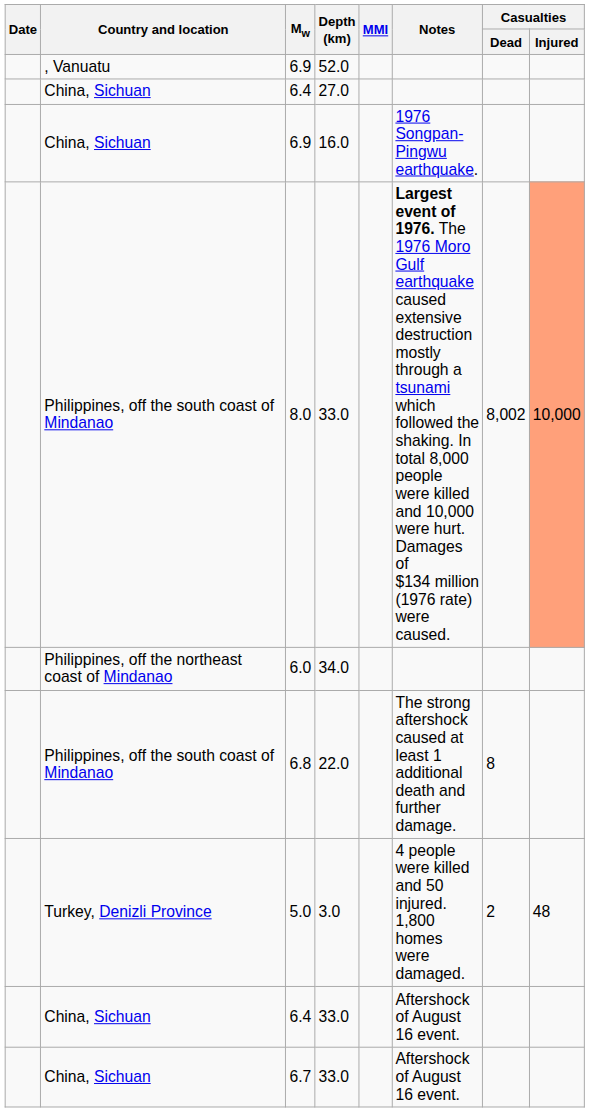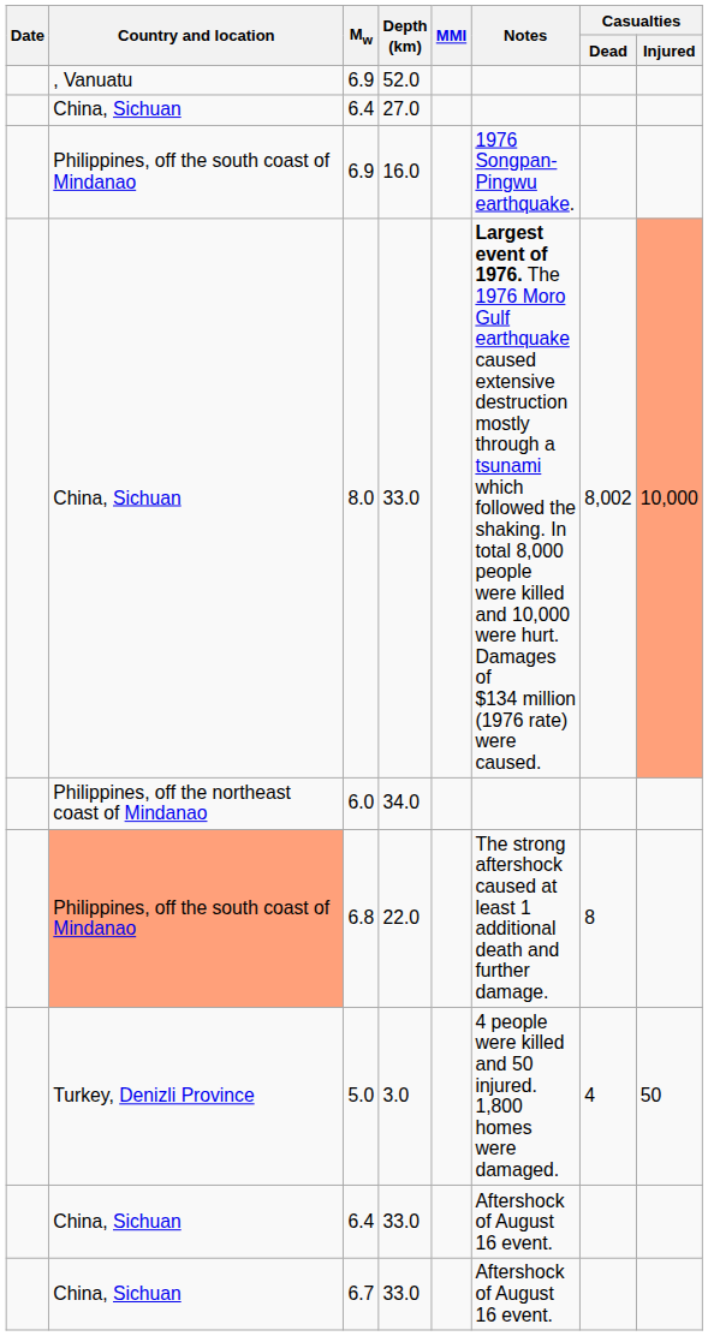6.9 / 16.0 | Country and location: China, Sichuan -> Philippines, off the south coast of Mindanao
8.0 | Country and location: Philippines, off the south coast of Mindanao -> China, Sichuan
6.8 | Country and location: no background -> lightsalmon background
5.0 | Casualties / Dead: 2 -> 4
5.0 | Casualties / Injured: 48 -> 50
